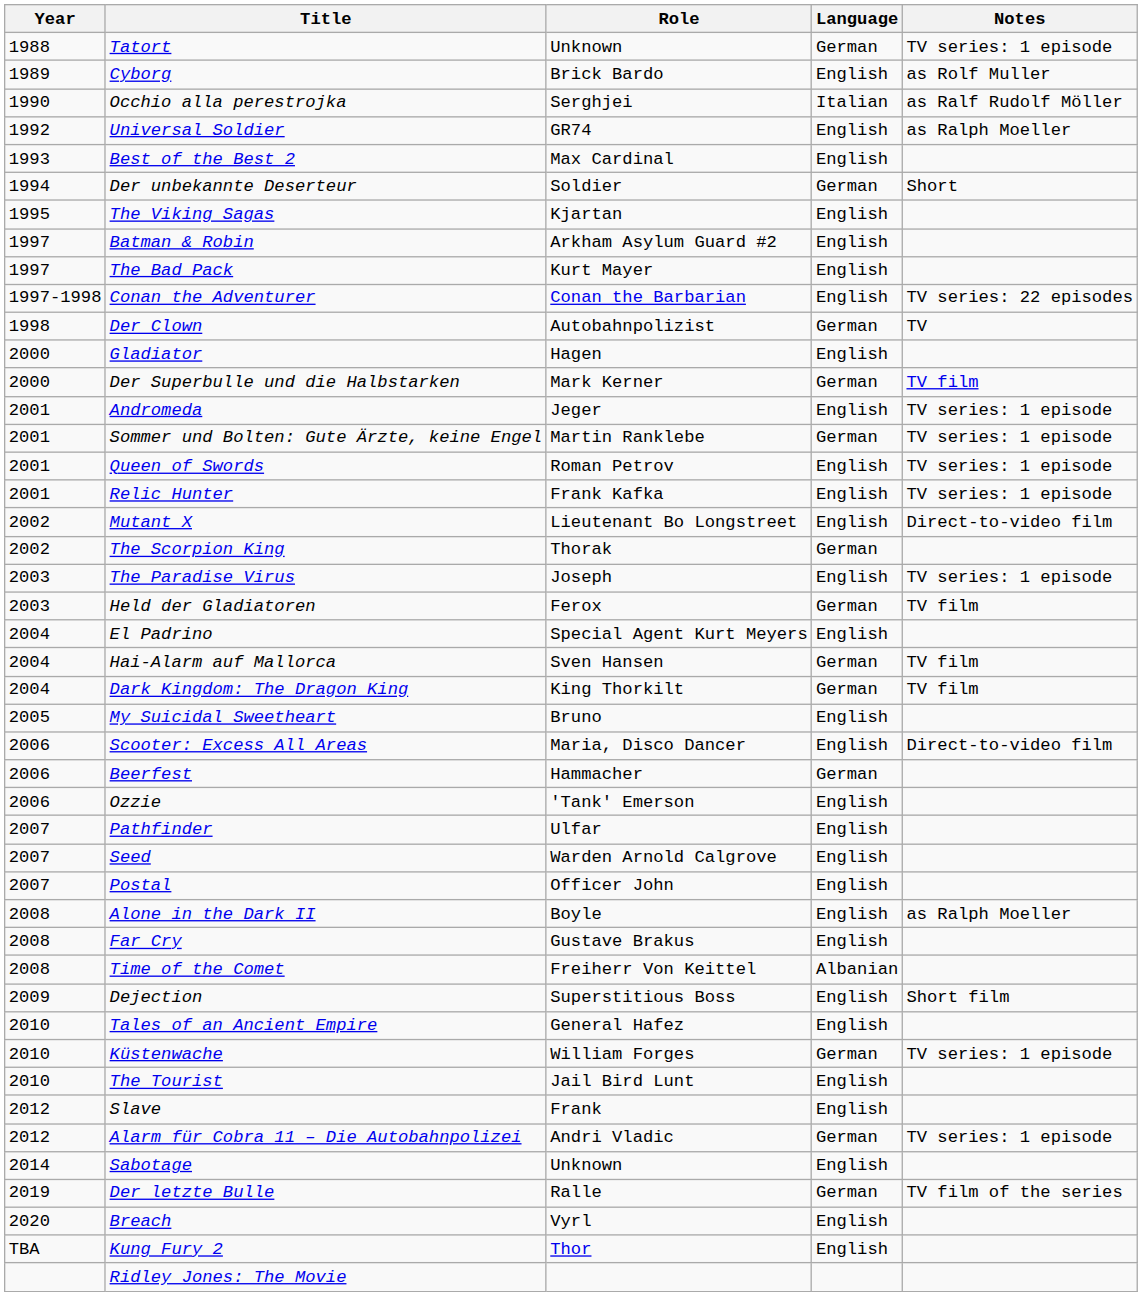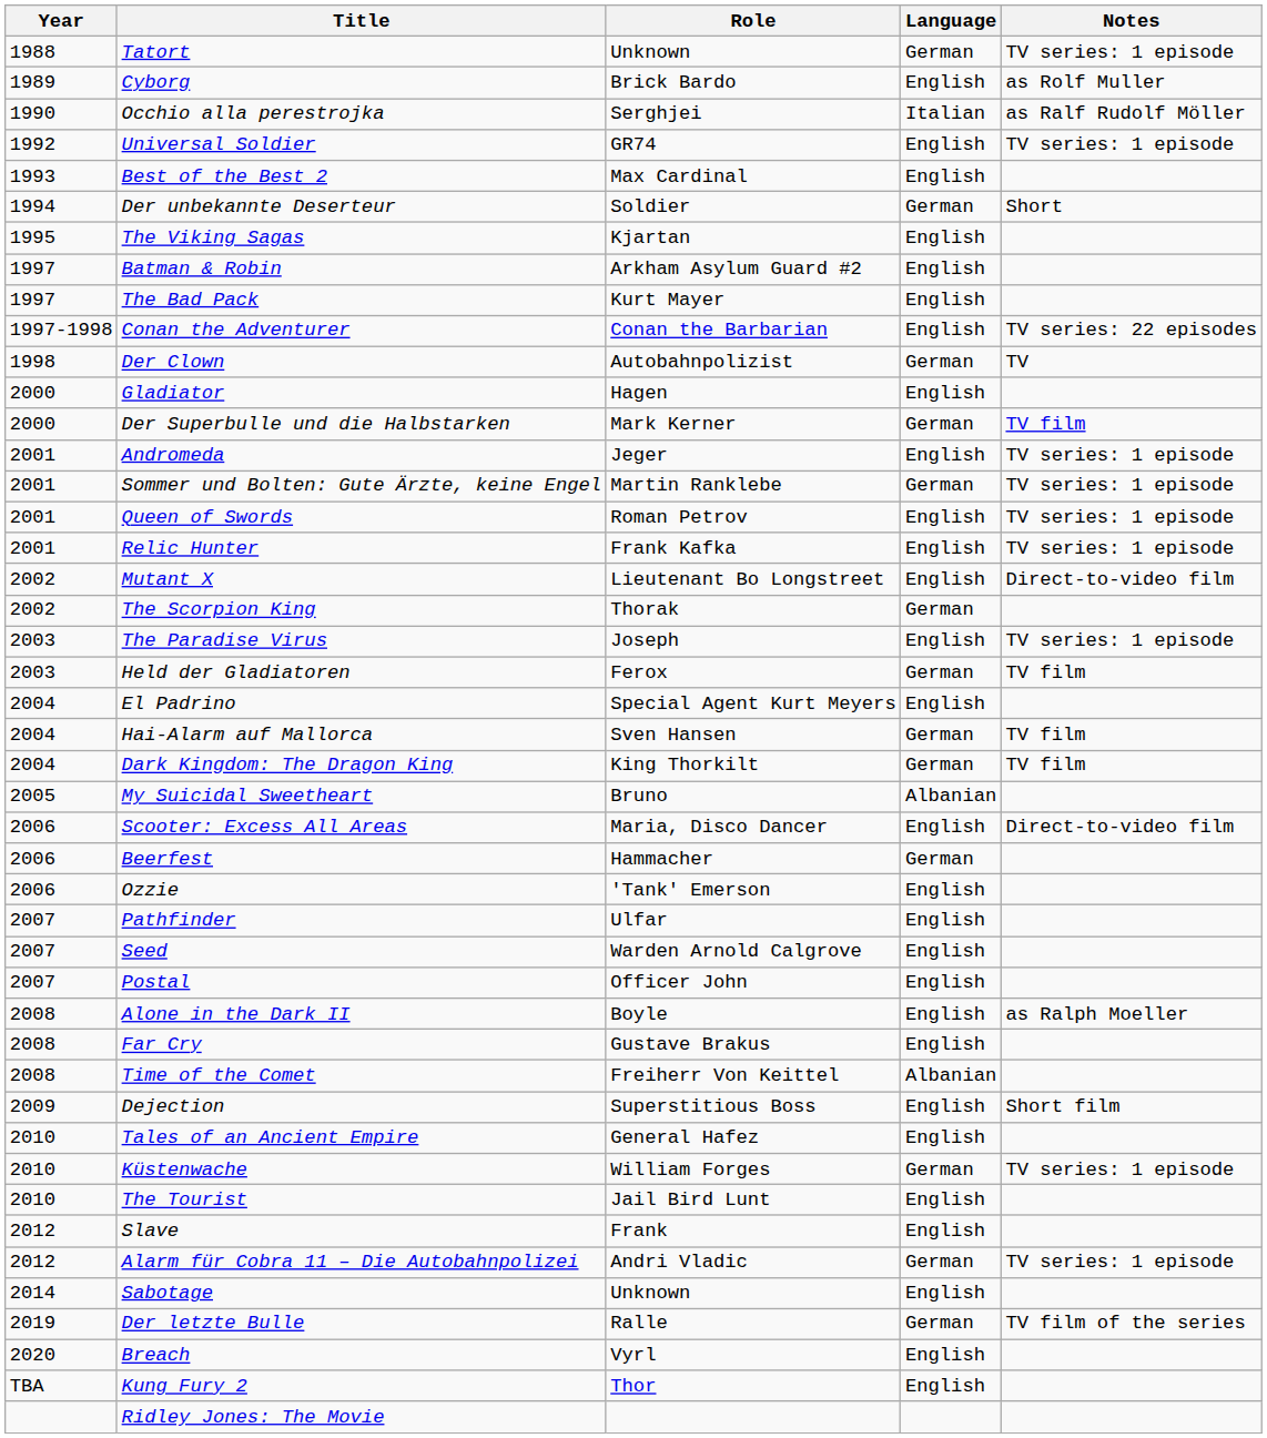Universal Soldier | Notes: as Ralph Moeller -> TV series: 1 episode
My Suicidal Sweetheart | Language: English -> Albanian
